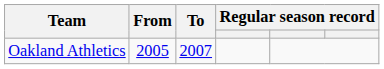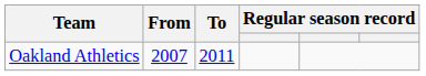Oakland Athletics | From: 2005 -> 2007
Oakland Athletics | To: 2007 -> 2011
